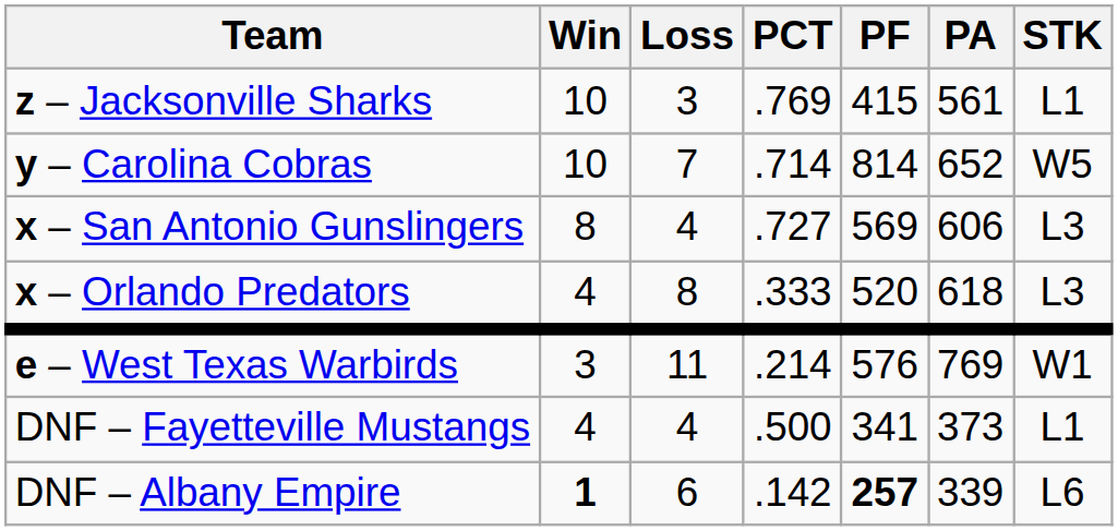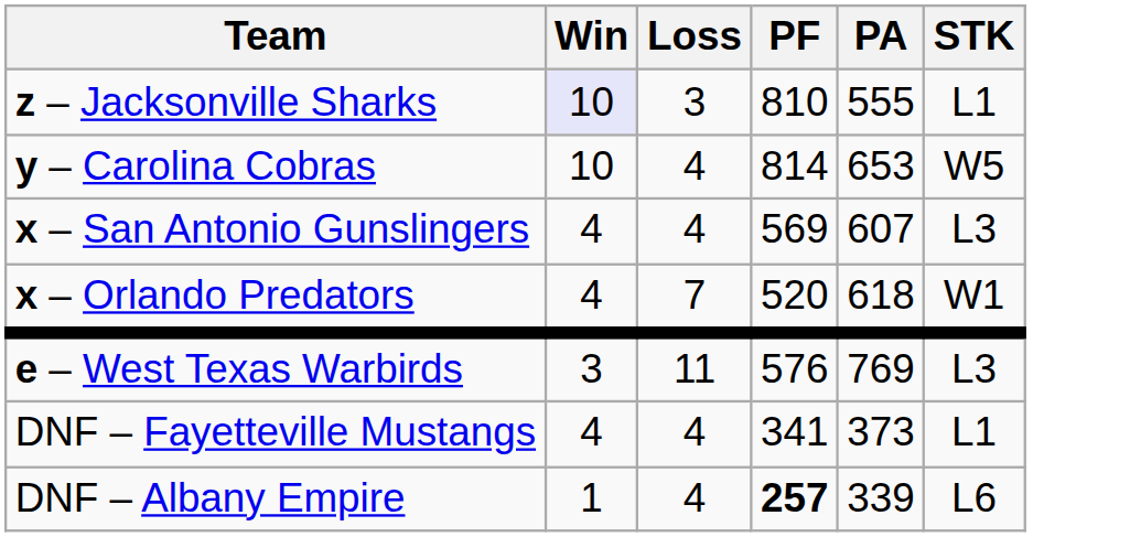- column: PCT | .769 | .714 | .727 | .333 | .214 | .500 | .142
z – Jacksonville Sharks | Win: no background -> lavender background
z – Jacksonville Sharks | PF: 415 -> 810
z – Jacksonville Sharks | PA: 561 -> 555
y – Carolina Cobras | Loss: 7 -> 4
y – Carolina Cobras | PA: 652 -> 653
x – San Antonio Gunslingers | Win: 8 -> 4
x – San Antonio Gunslingers | PA: 606 -> 607
x – Orlando Predators | Loss: 8 -> 7
x – Orlando Predators | STK: L3 -> W1
e – West Texas Warbirds | STK: W1 -> L3
DNF – Albany Empire | Win: bold -> normal
DNF – Albany Empire | Loss: 6 -> 4
